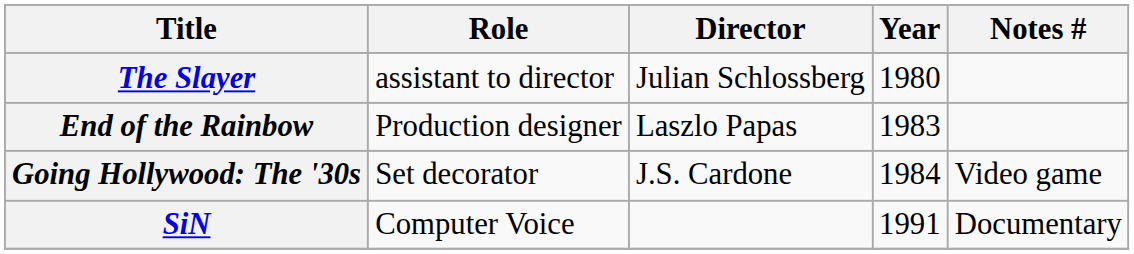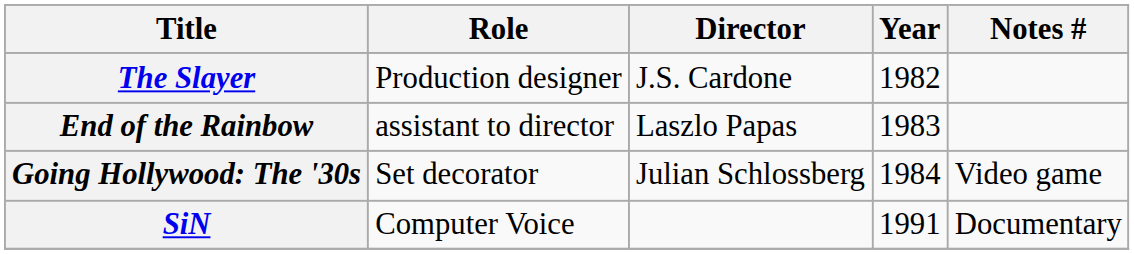The Slayer | Role: assistant to director -> Production designer
The Slayer | Director: Julian Schlossberg -> J.S. Cardone
The Slayer | Year: 1980 -> 1982
End of the Rainbow | Role: Production designer -> assistant to director
Going Hollywood: The '30s | Director: J.S. Cardone -> Julian Schlossberg
